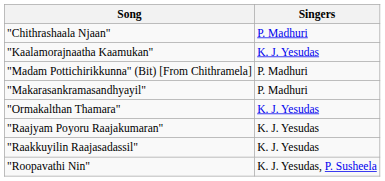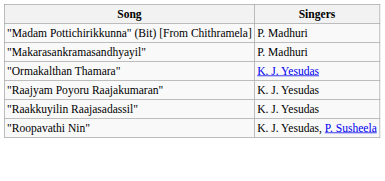- row: "Chithrashaala Njaan" | P. Madhuri
- row: "Kaalamorajnaatha Kaamukan" | K. J. Yesudas
